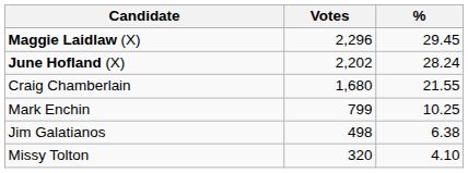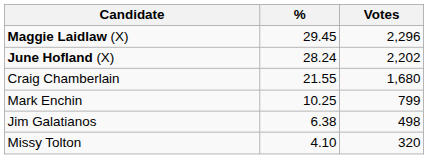columns swapped: Votes <-> %
